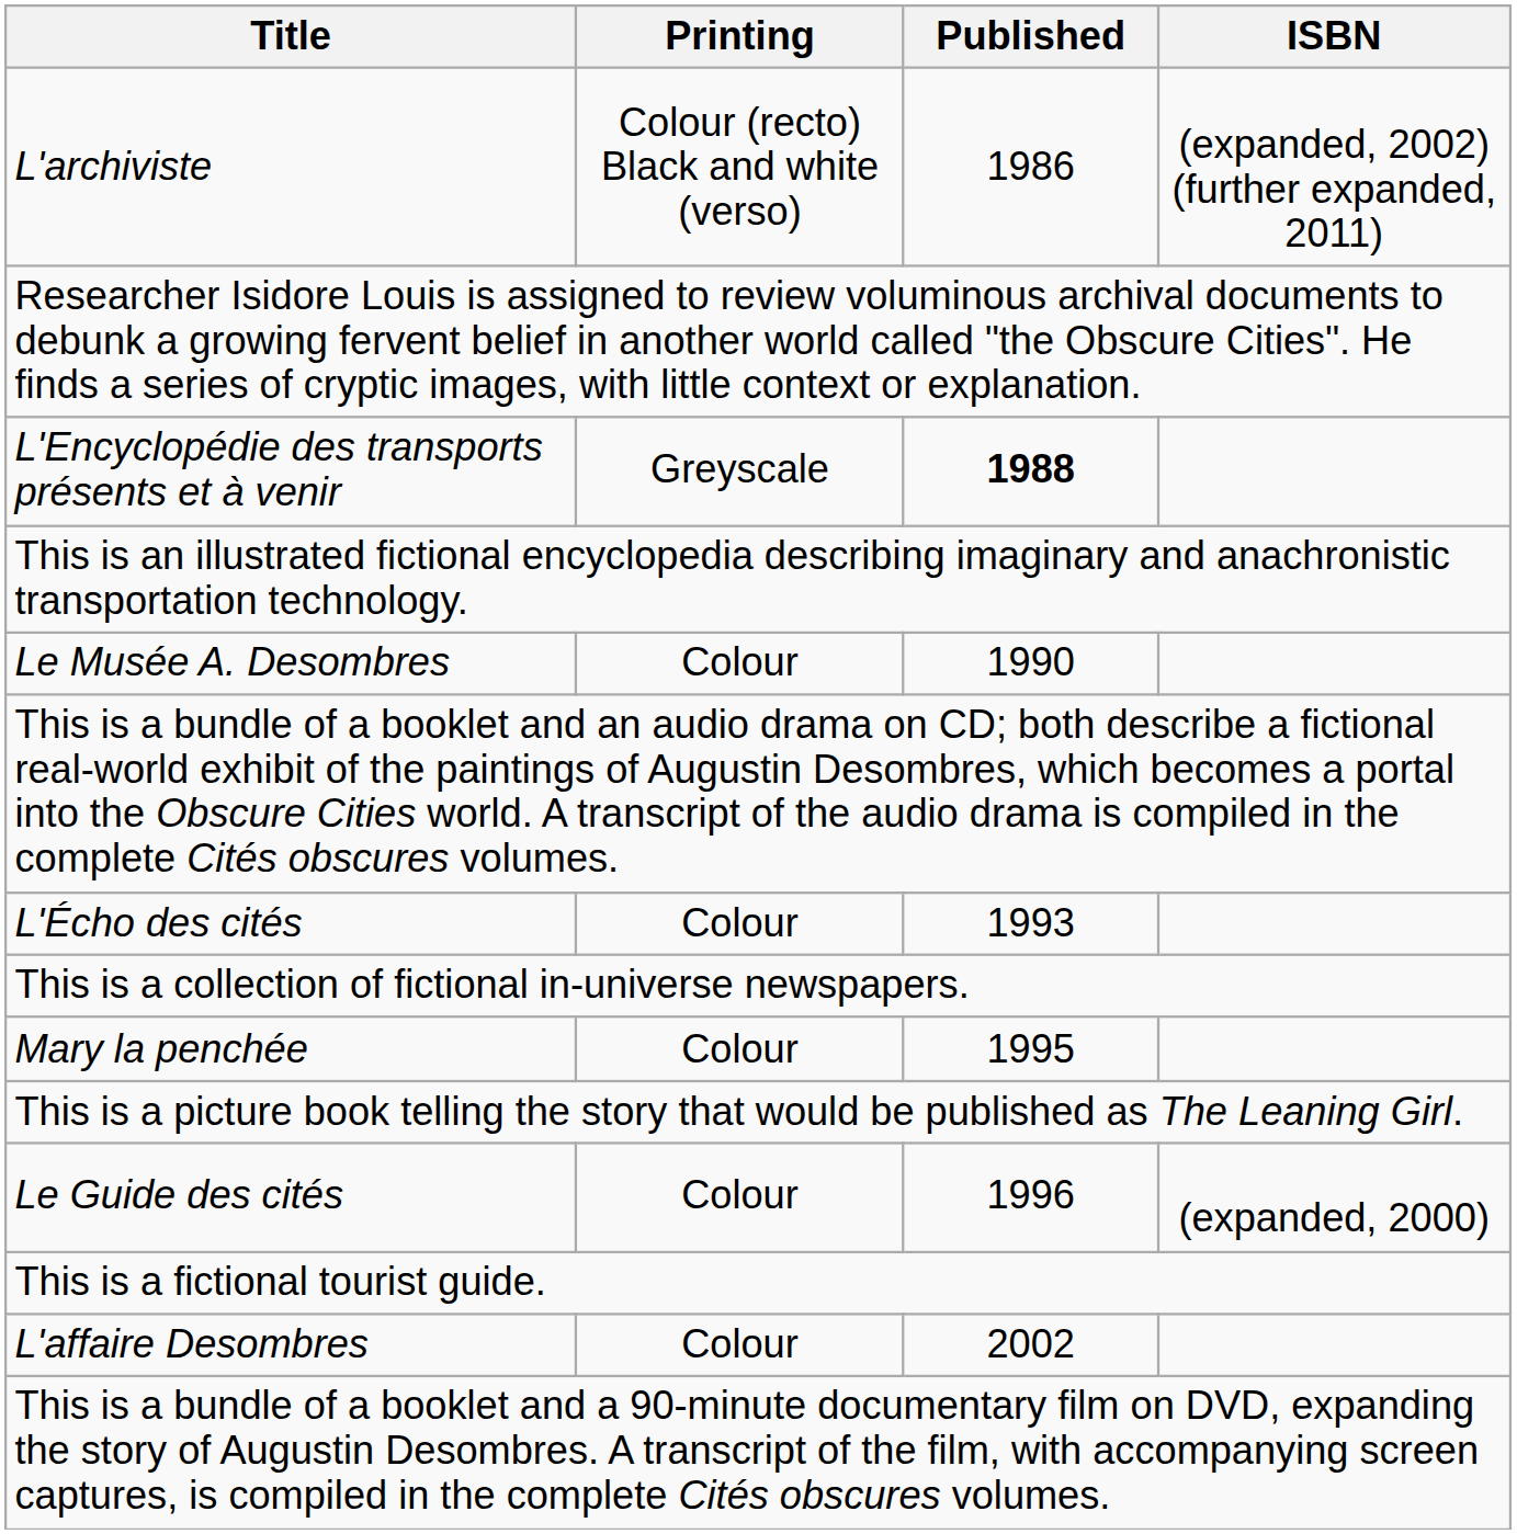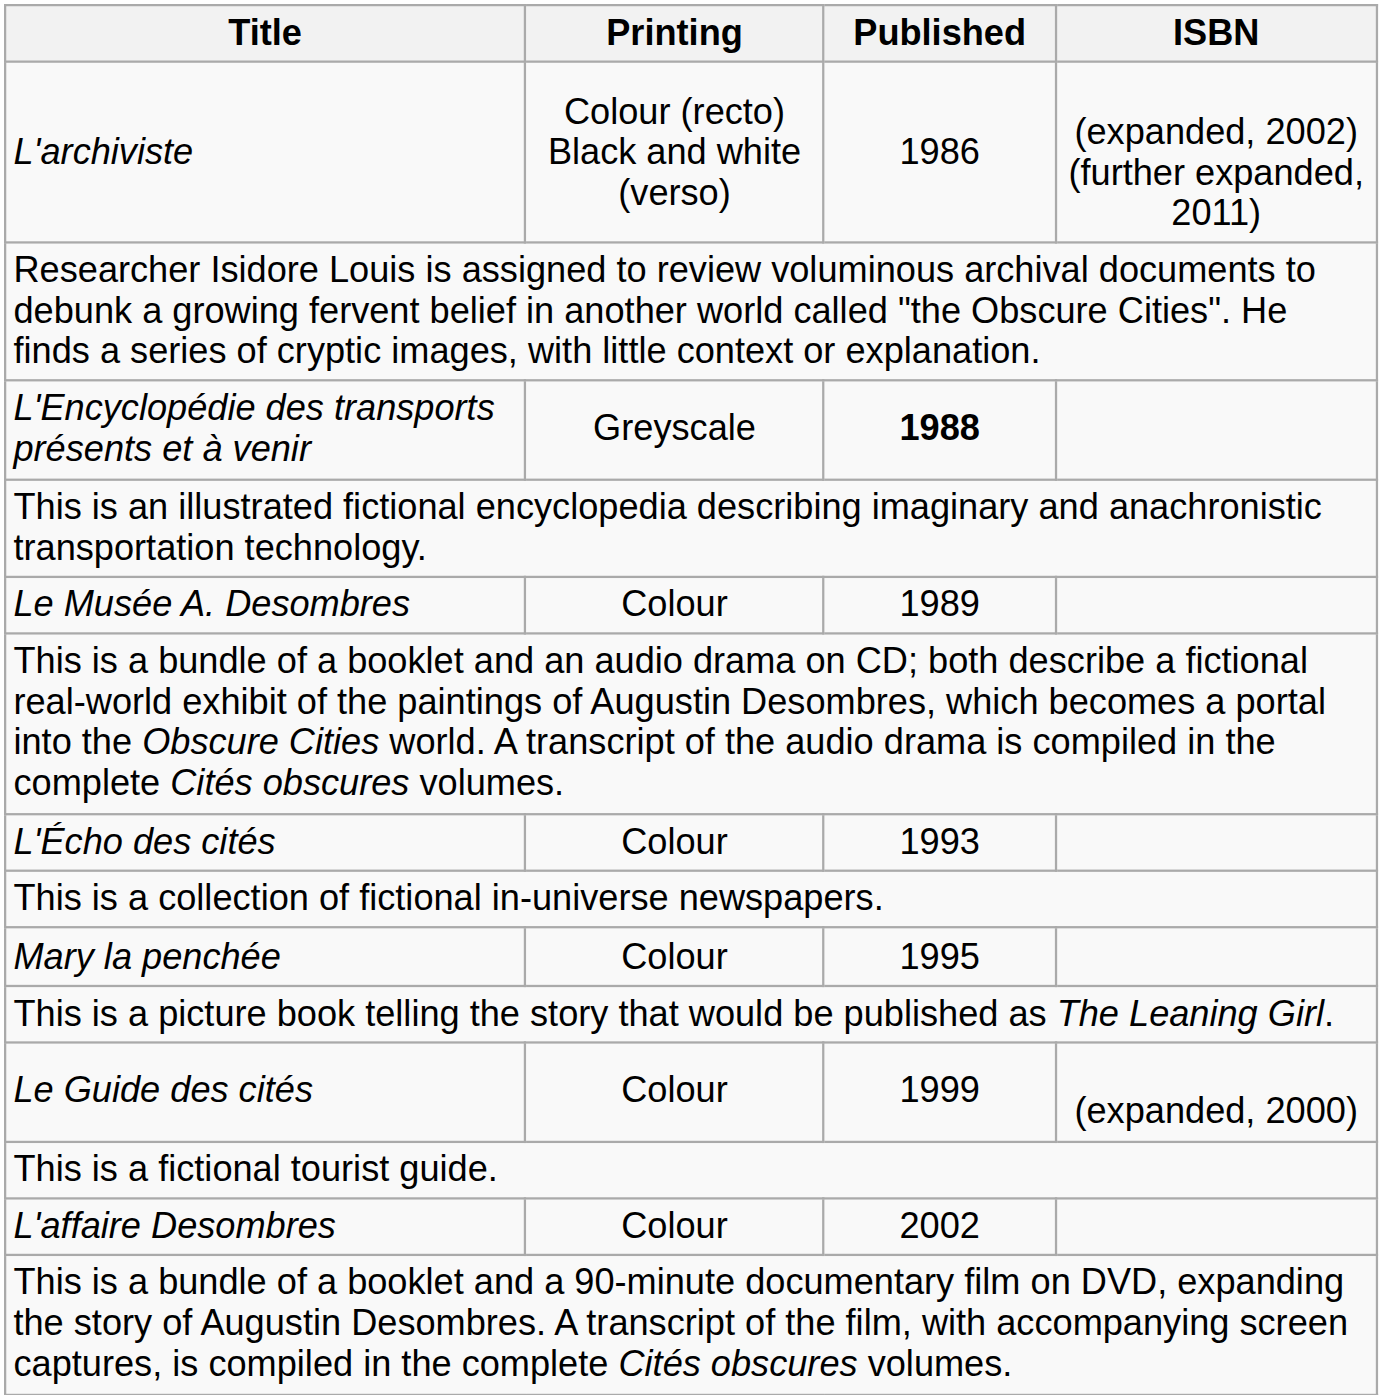Le Musée A. Desombres | Published: 1990 -> 1989
Le Guide des cités | Published: 1996 -> 1999
